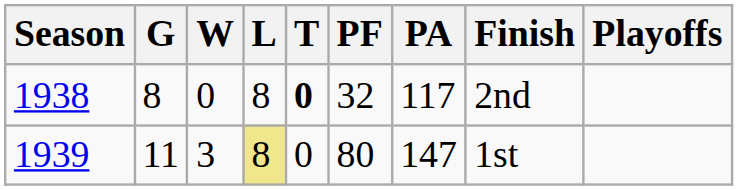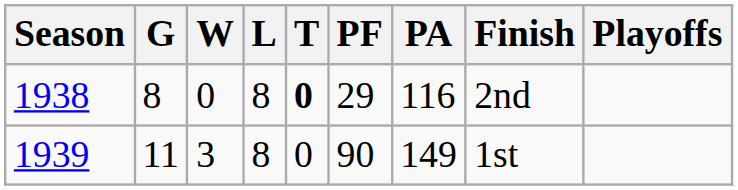1938 | PF: 32 -> 29
1938 | PA: 117 -> 116
1939 | L: khaki background -> no background
1939 | PF: 80 -> 90
1939 | PA: 147 -> 149
